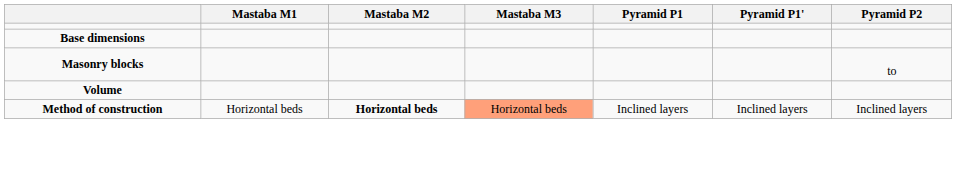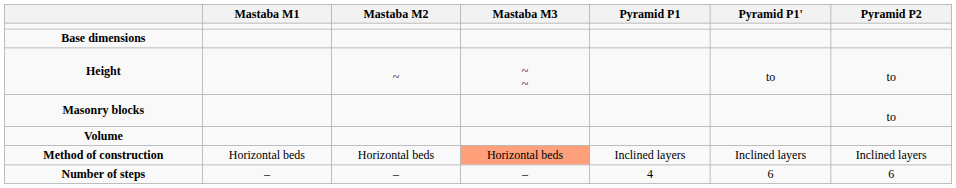+ row: Height | ~ | ~ ~ | to | to
Method of construction | Mastaba M2: bold -> normal
+ row: Number of steps | – | – | – | 4 | 6 | 6
